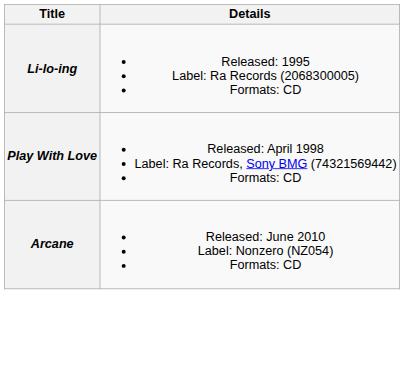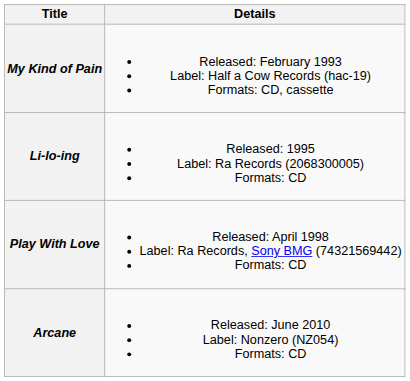+ row: My Kind of Pain | Released: February 1993 Label: Half a Cow Records (hac-19) Formats: CD, cassette
